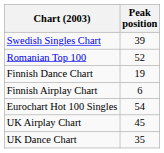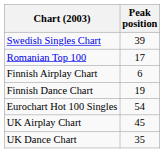Romanian Top 100 | Peak position: 52 -> 17
rows swapped: Finnish Airplay Chart <-> Finnish Dance Chart
